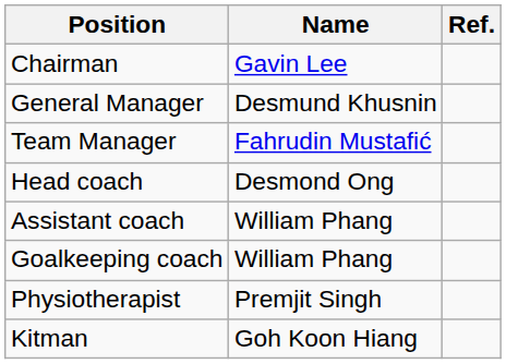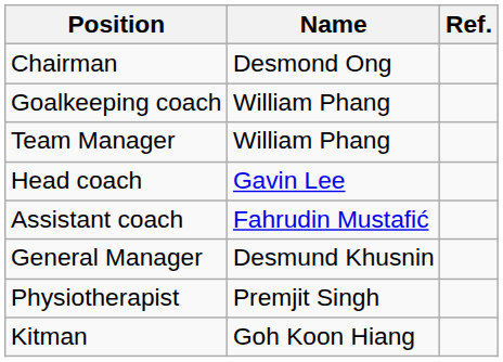Chairman | Name: Gavin Lee -> Desmond Ong
rows swapped: General Manager <-> Goalkeeping coach
Team Manager | Name: Fahrudin Mustafić -> William Phang
Head coach | Name: Desmond Ong -> Gavin Lee
Assistant coach | Name: William Phang -> Fahrudin Mustafić
